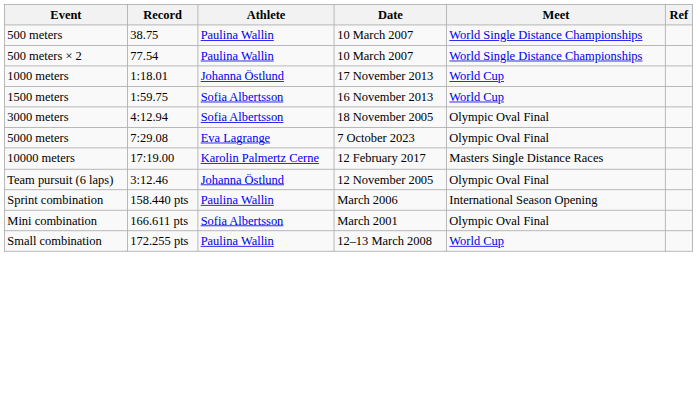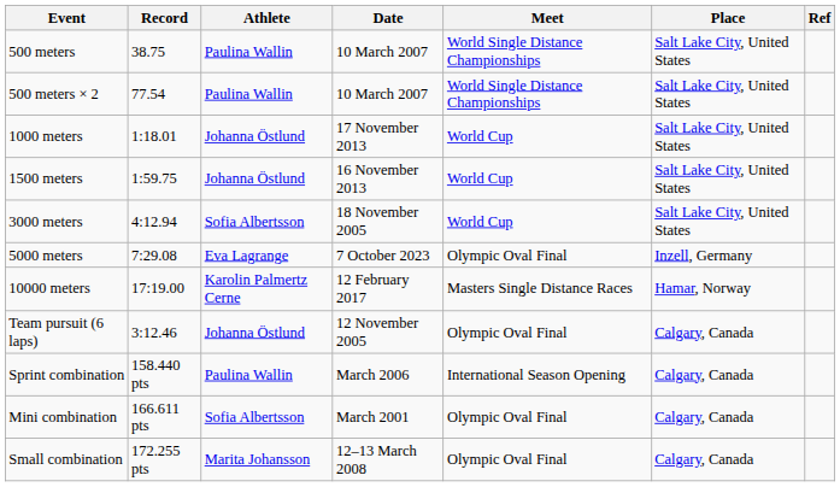+ column: Place | Salt Lake City, United States | Salt Lake City, United States | Salt Lake City, United States | Salt Lake City, United States | Salt Lake City, United States | Inzell, Germany | Hamar, Norway | Calgary, Canada | Calgary, Canada | Calgary, Canada | Calgary, Canada
1500 meters | Athlete: Sofia Albertsson -> Johanna Östlund
3000 meters | Meet: Olympic Oval Final -> World Cup
Small combination | Athlete: Paulina Wallin -> Marita Johansson
Small combination | Meet: World Cup -> Olympic Oval Final
